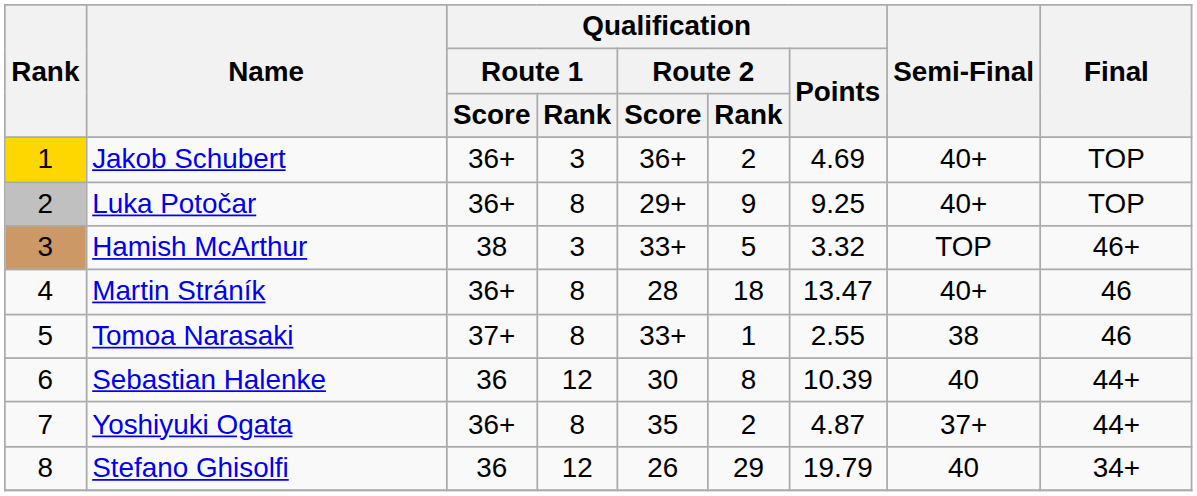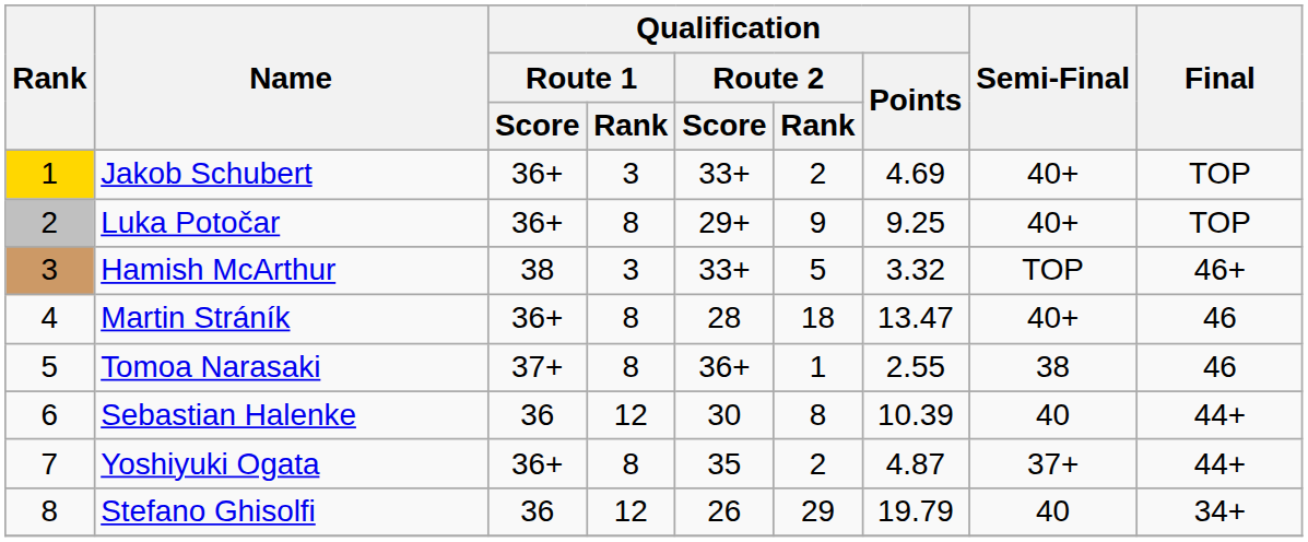Jakob Schubert | Qualification / Route 2 / Score: 36+ -> 33+
Tomoa Narasaki | Qualification / Route 2 / Score: 33+ -> 36+
